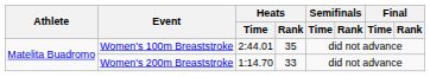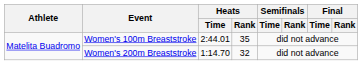Women's 200m Breaststroke | Heats / Rank: 33 -> 32
